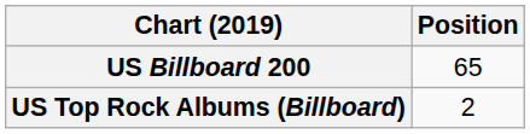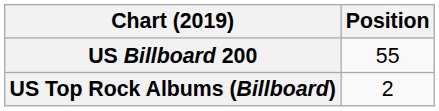US Billboard 200 | Position: 65 -> 55
